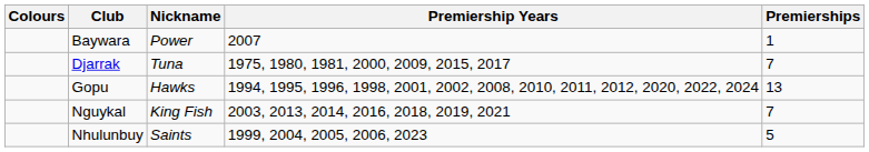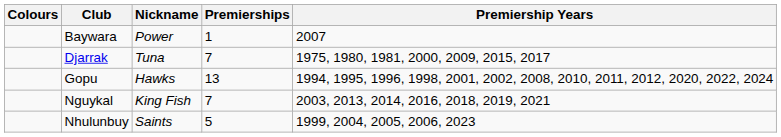columns swapped: Premierships <-> Premiership Years
